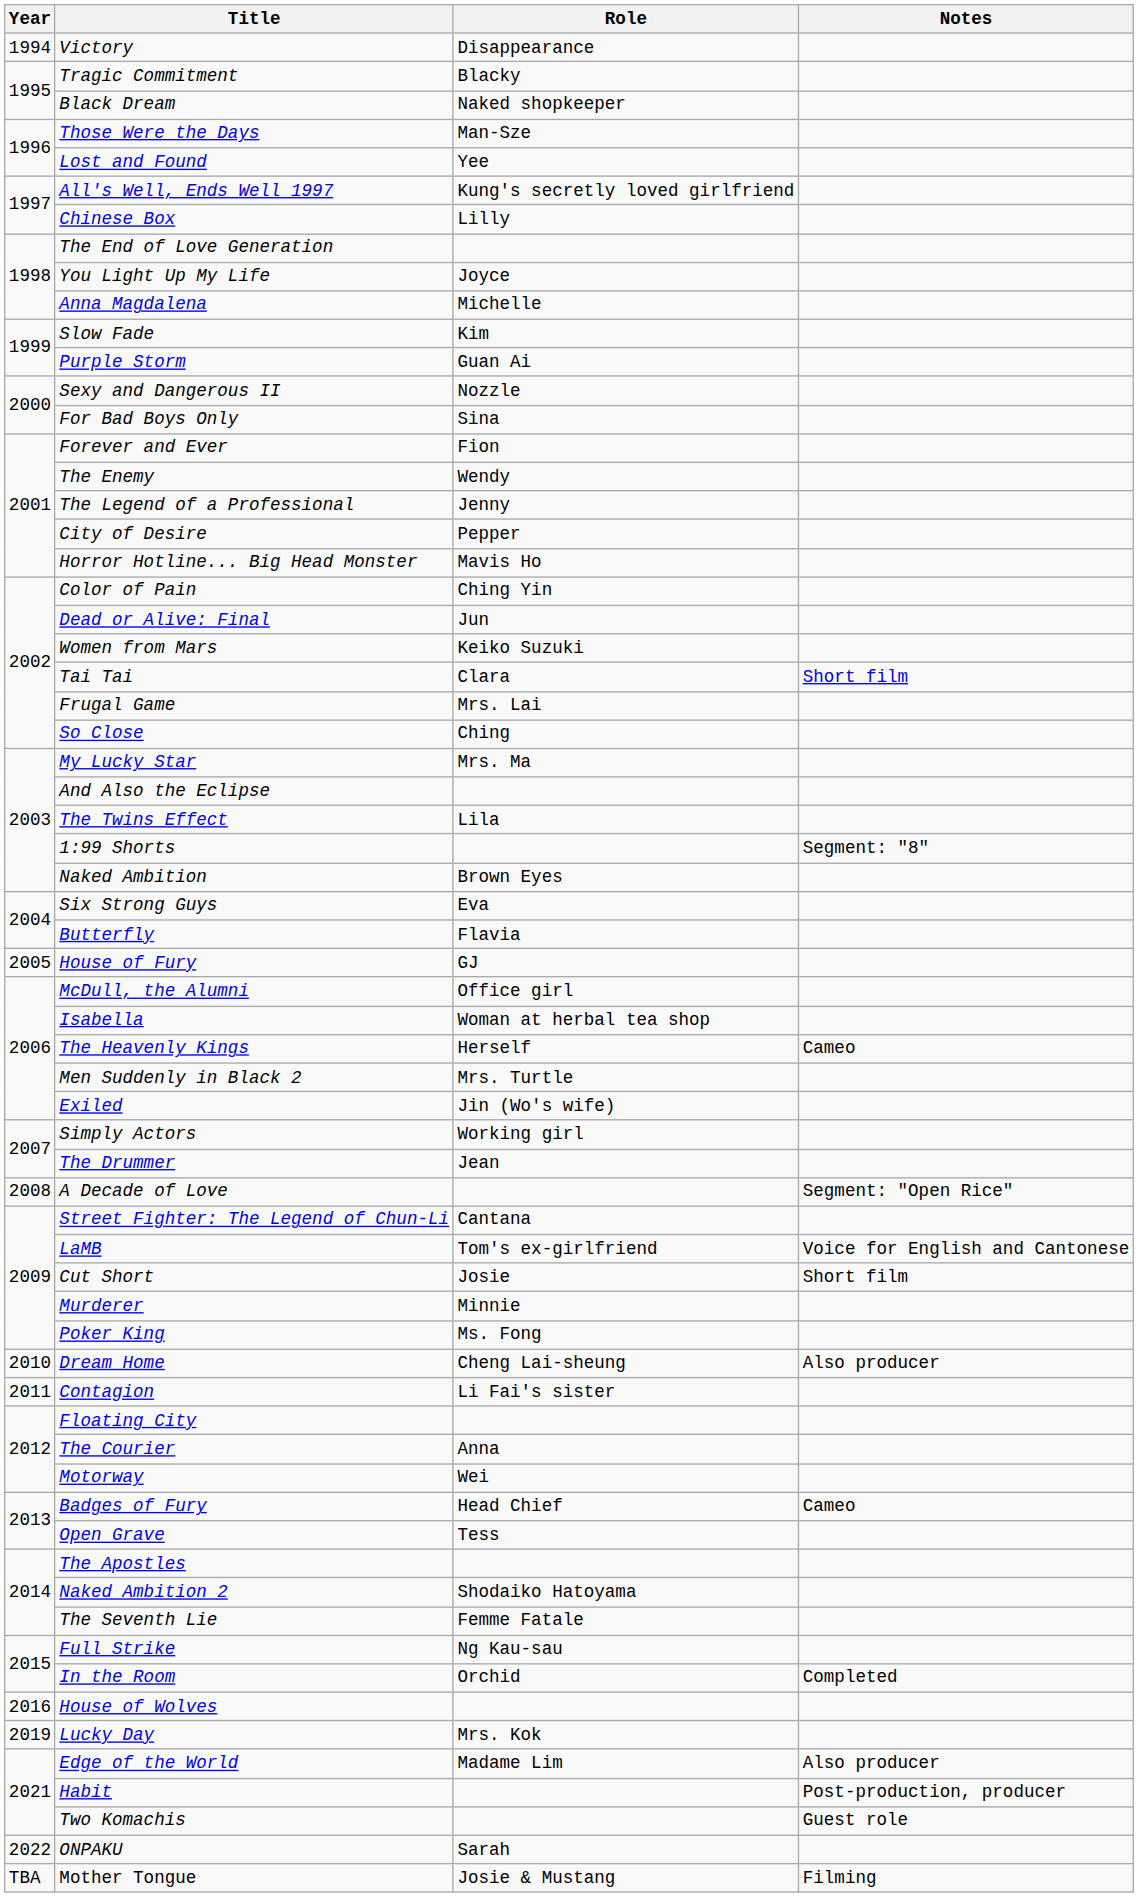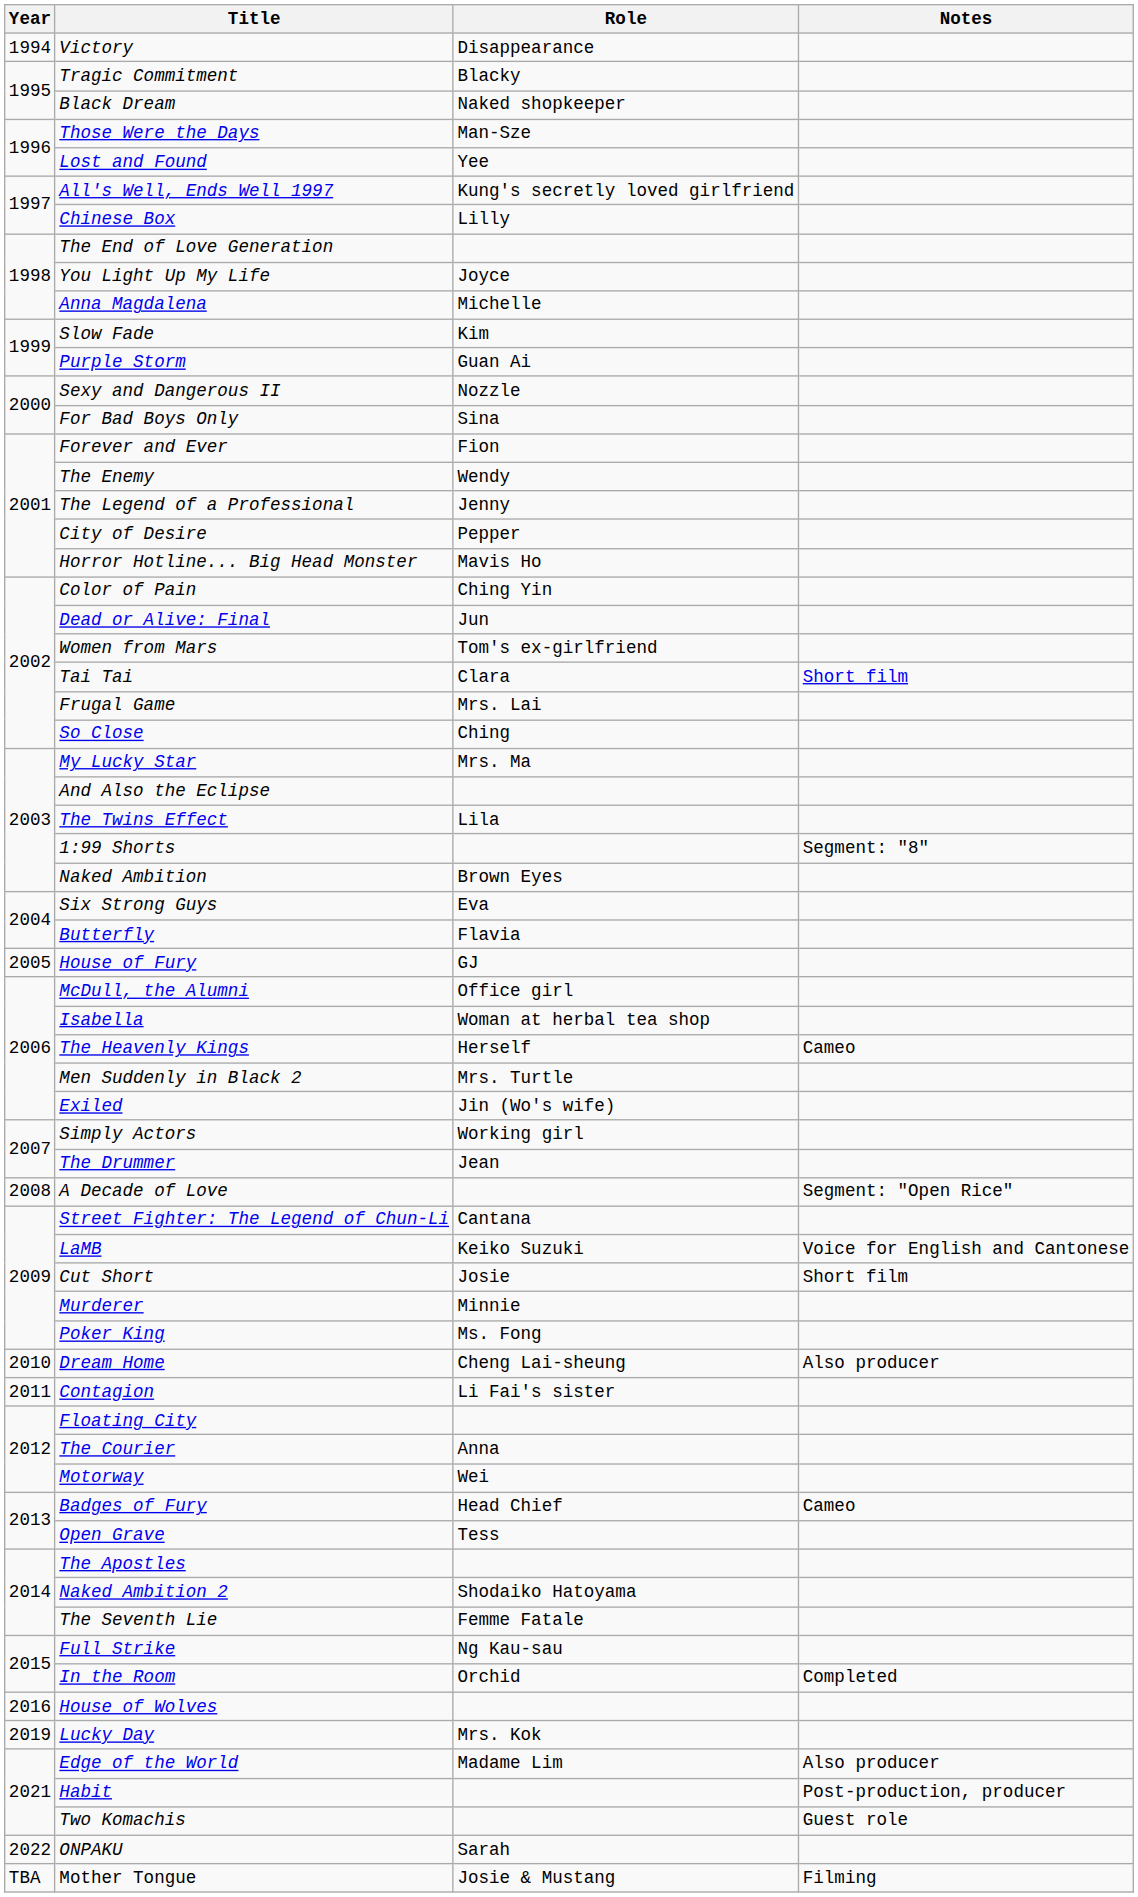Women from Mars | Role: Keiko Suzuki -> Tom's ex-girlfriend
LaMB | Role: Tom's ex-girlfriend -> Keiko Suzuki
